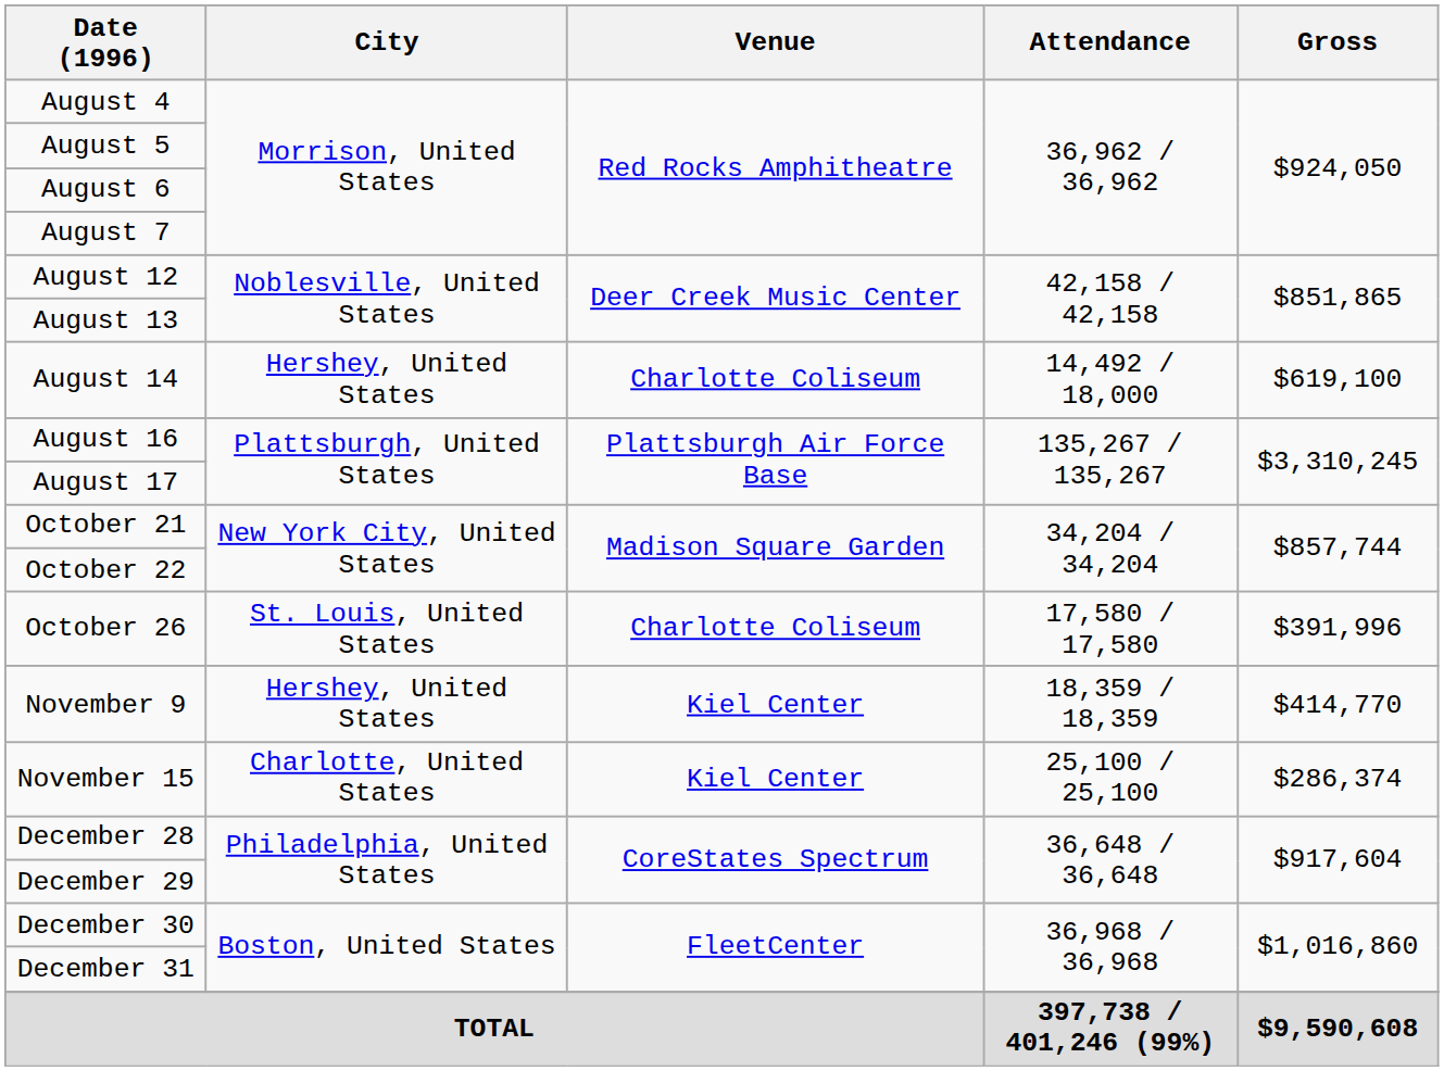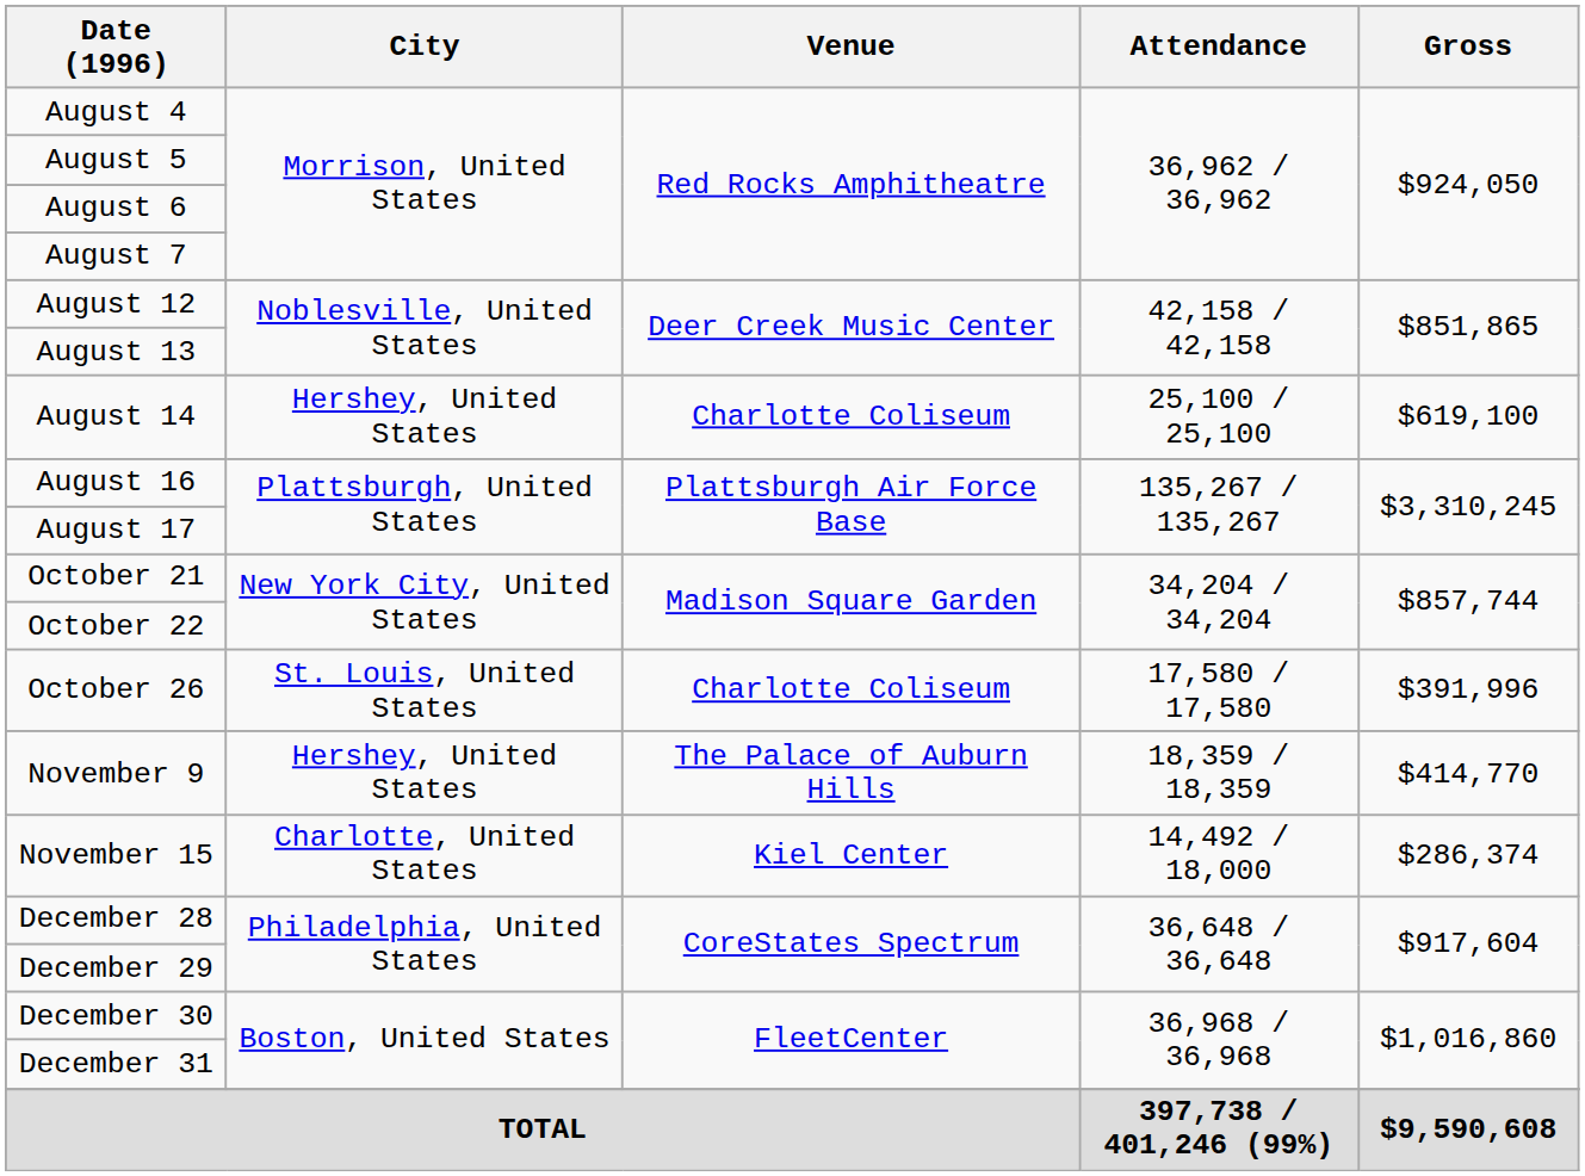August 14 | Attendance: 14,492 / 18,000 -> 25,100 / 25,100
November 9 | Venue: Kiel Center -> The Palace of Auburn Hills
November 15 | Attendance: 25,100 / 25,100 -> 14,492 / 18,000
